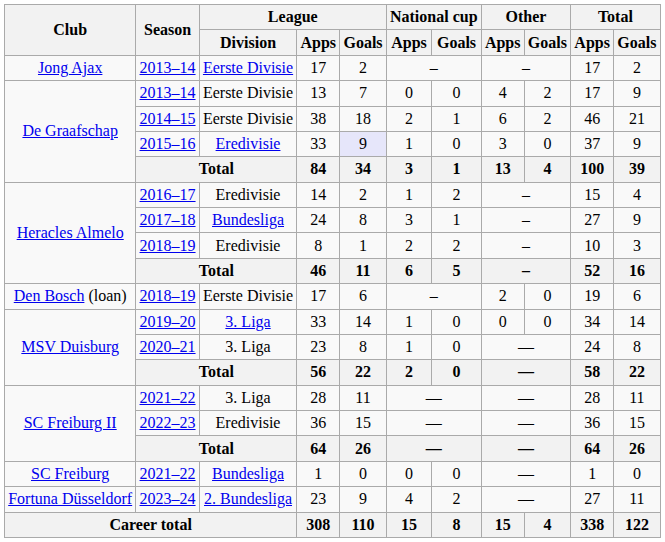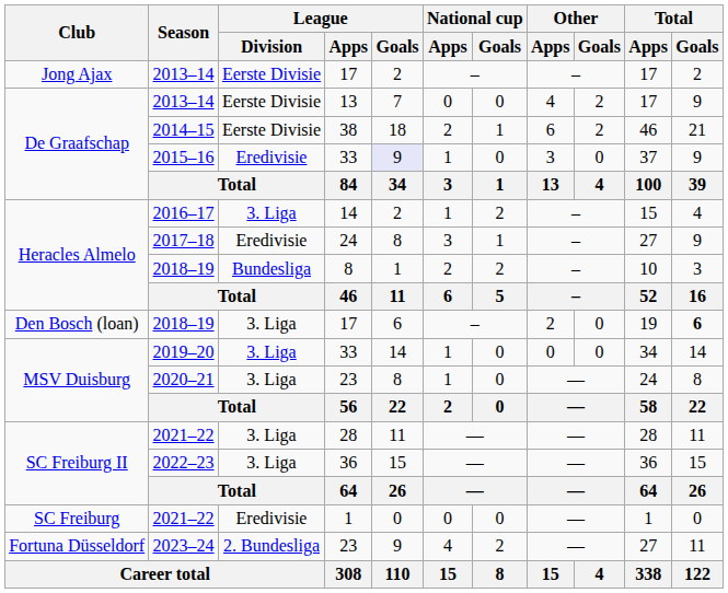2016–17 | League / Division: Eredivisie -> 3. Liga
2017–18 | League / Division: Bundesliga -> Eredivisie
2018–19 / 8 | League / Division: Eredivisie -> Bundesliga
2018–19 / 17 | League / Division: Eerste Divisie -> 3. Liga
2018–19 / 17 | Total / Goals: normal -> bold
2022–23 | League / Division: Eredivisie -> 3. Liga
2021–22 / 1 | League / Division: Bundesliga -> Eredivisie
